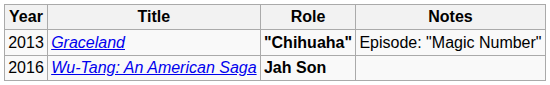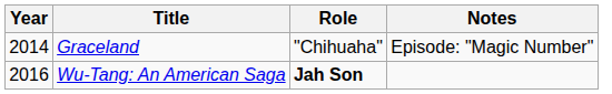Graceland | Year: 2013 -> 2014
Graceland | Role: bold -> normal
